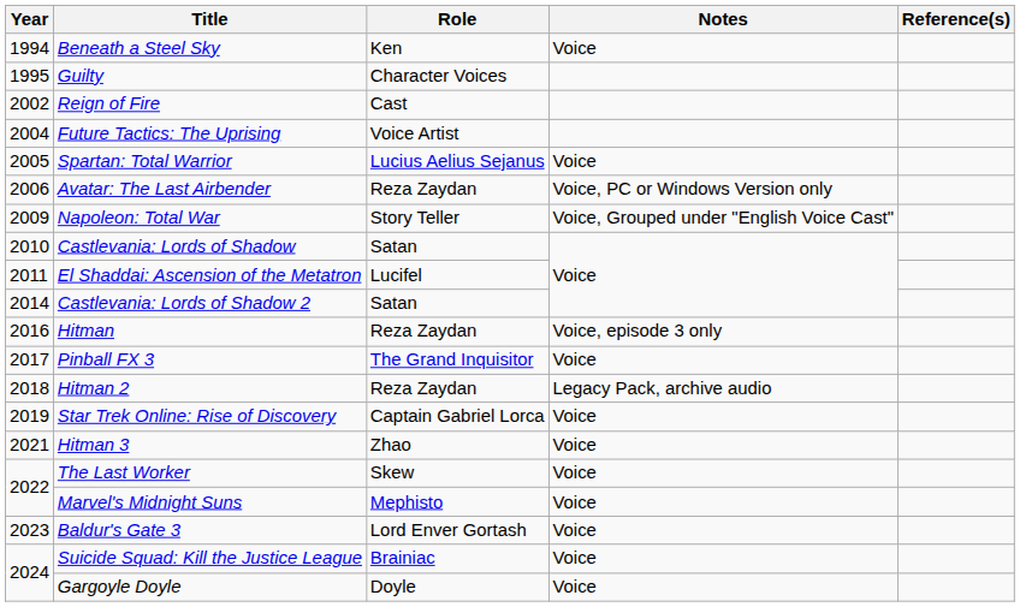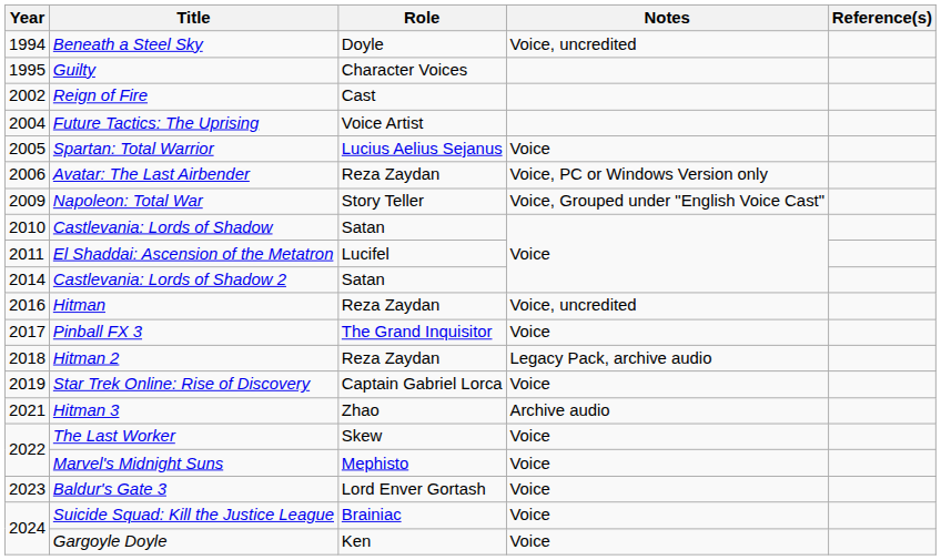Beneath a Steel Sky | Role: Ken -> Doyle
Beneath a Steel Sky | Notes: Voice -> Voice, uncredited
Hitman | Notes: Voice, episode 3 only -> Voice, uncredited
Hitman 3 | Notes: Voice -> Archive audio
Gargoyle Doyle | Role: Doyle -> Ken
